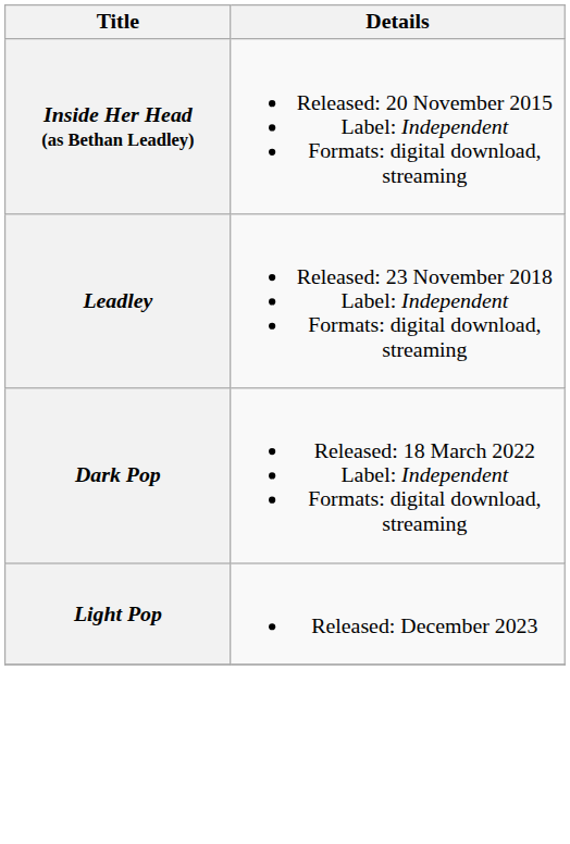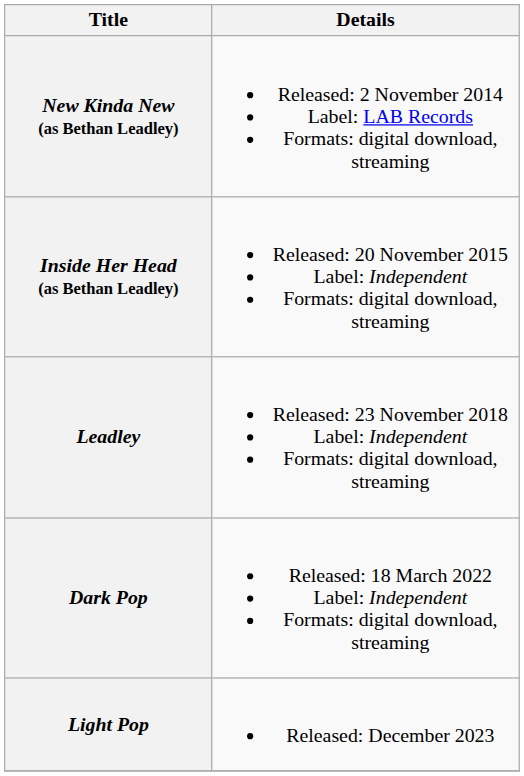+ row: New Kinda New (as Bethan Leadley) | Released: 2 November 2014 Label: LAB Records Formats: digital download, streaming
